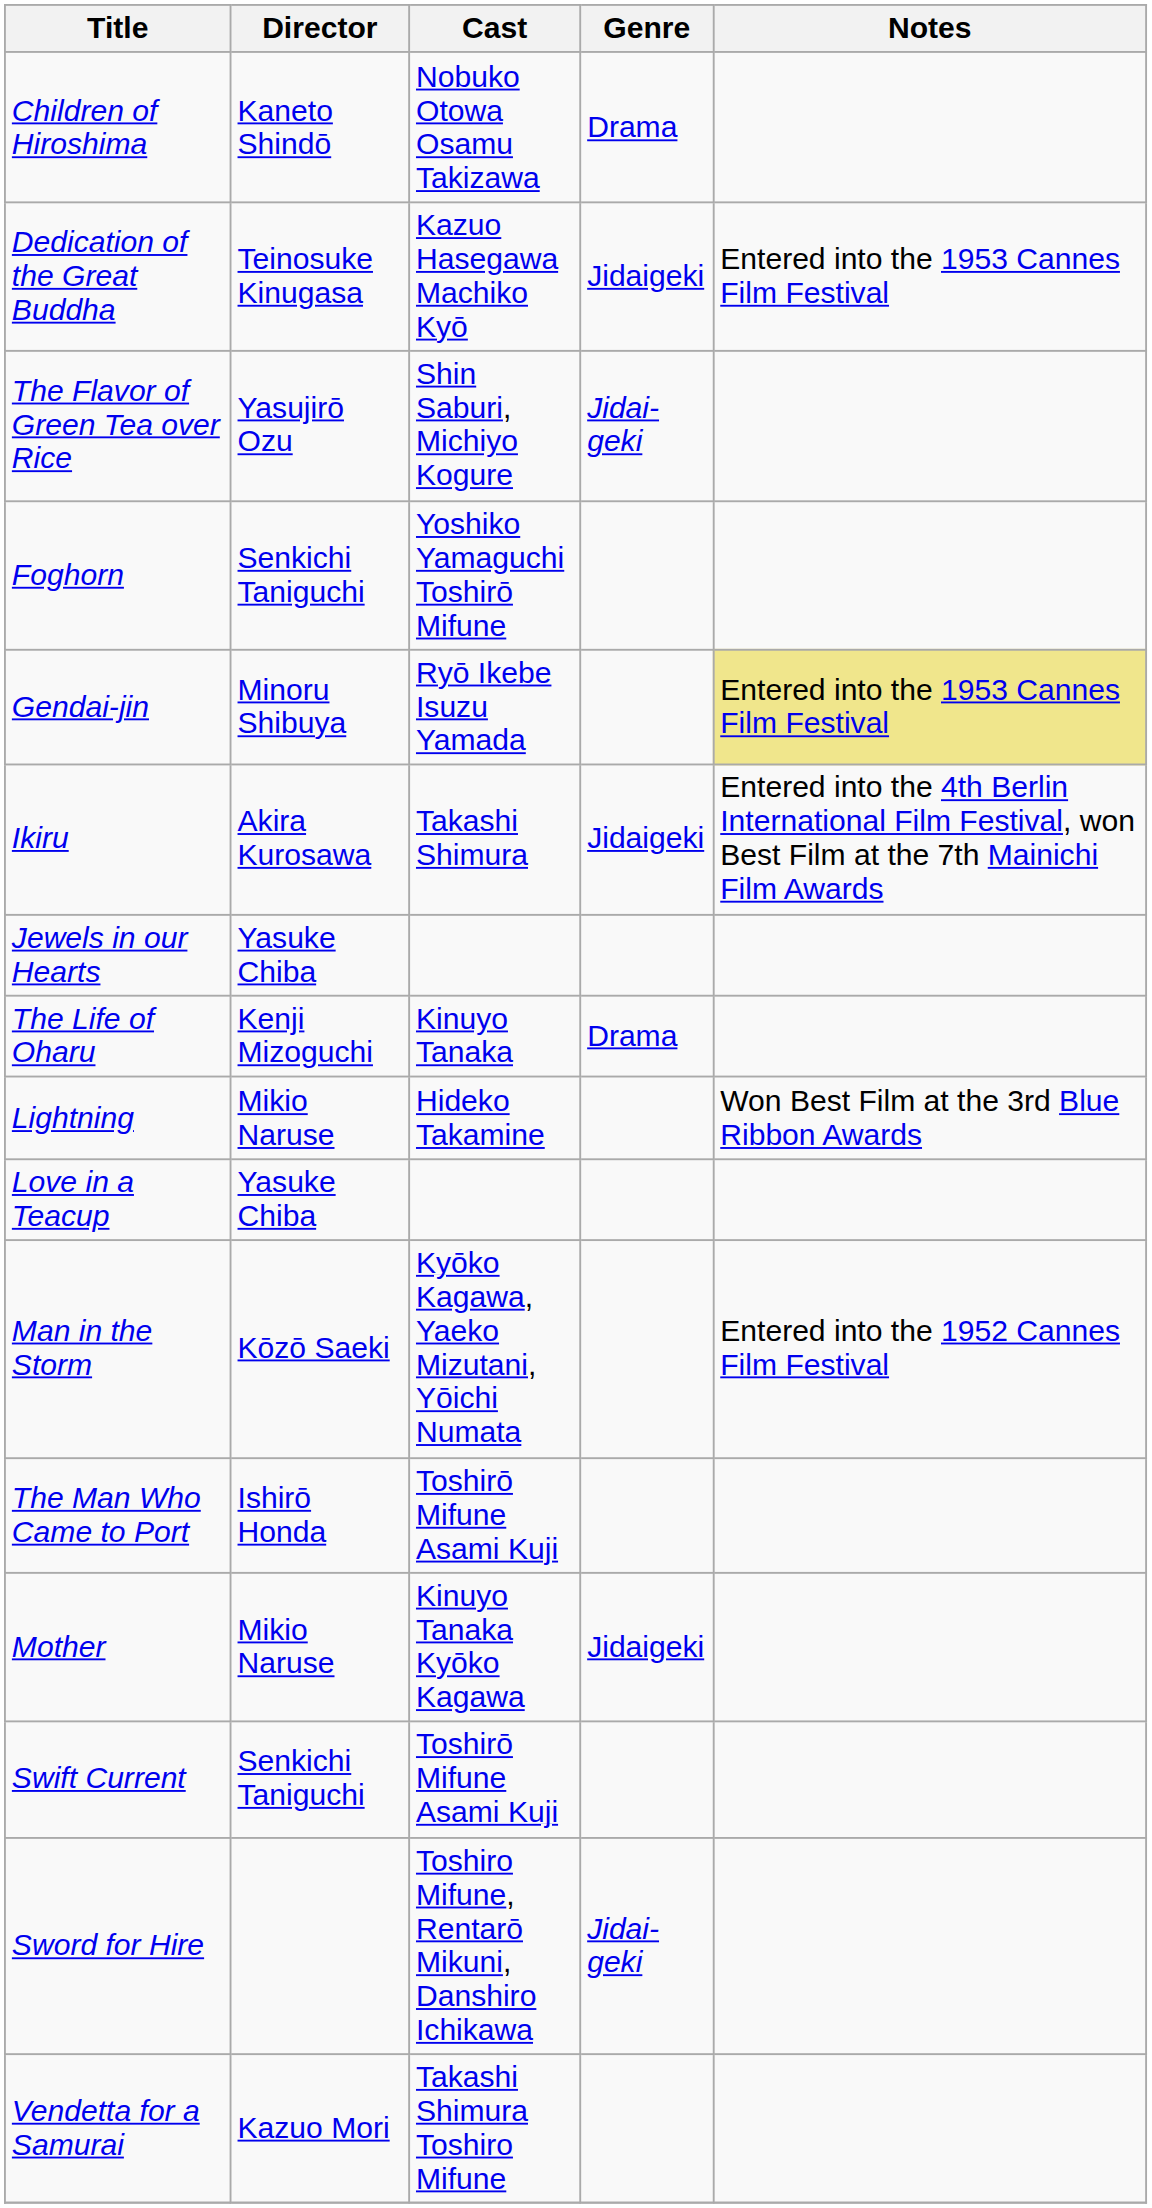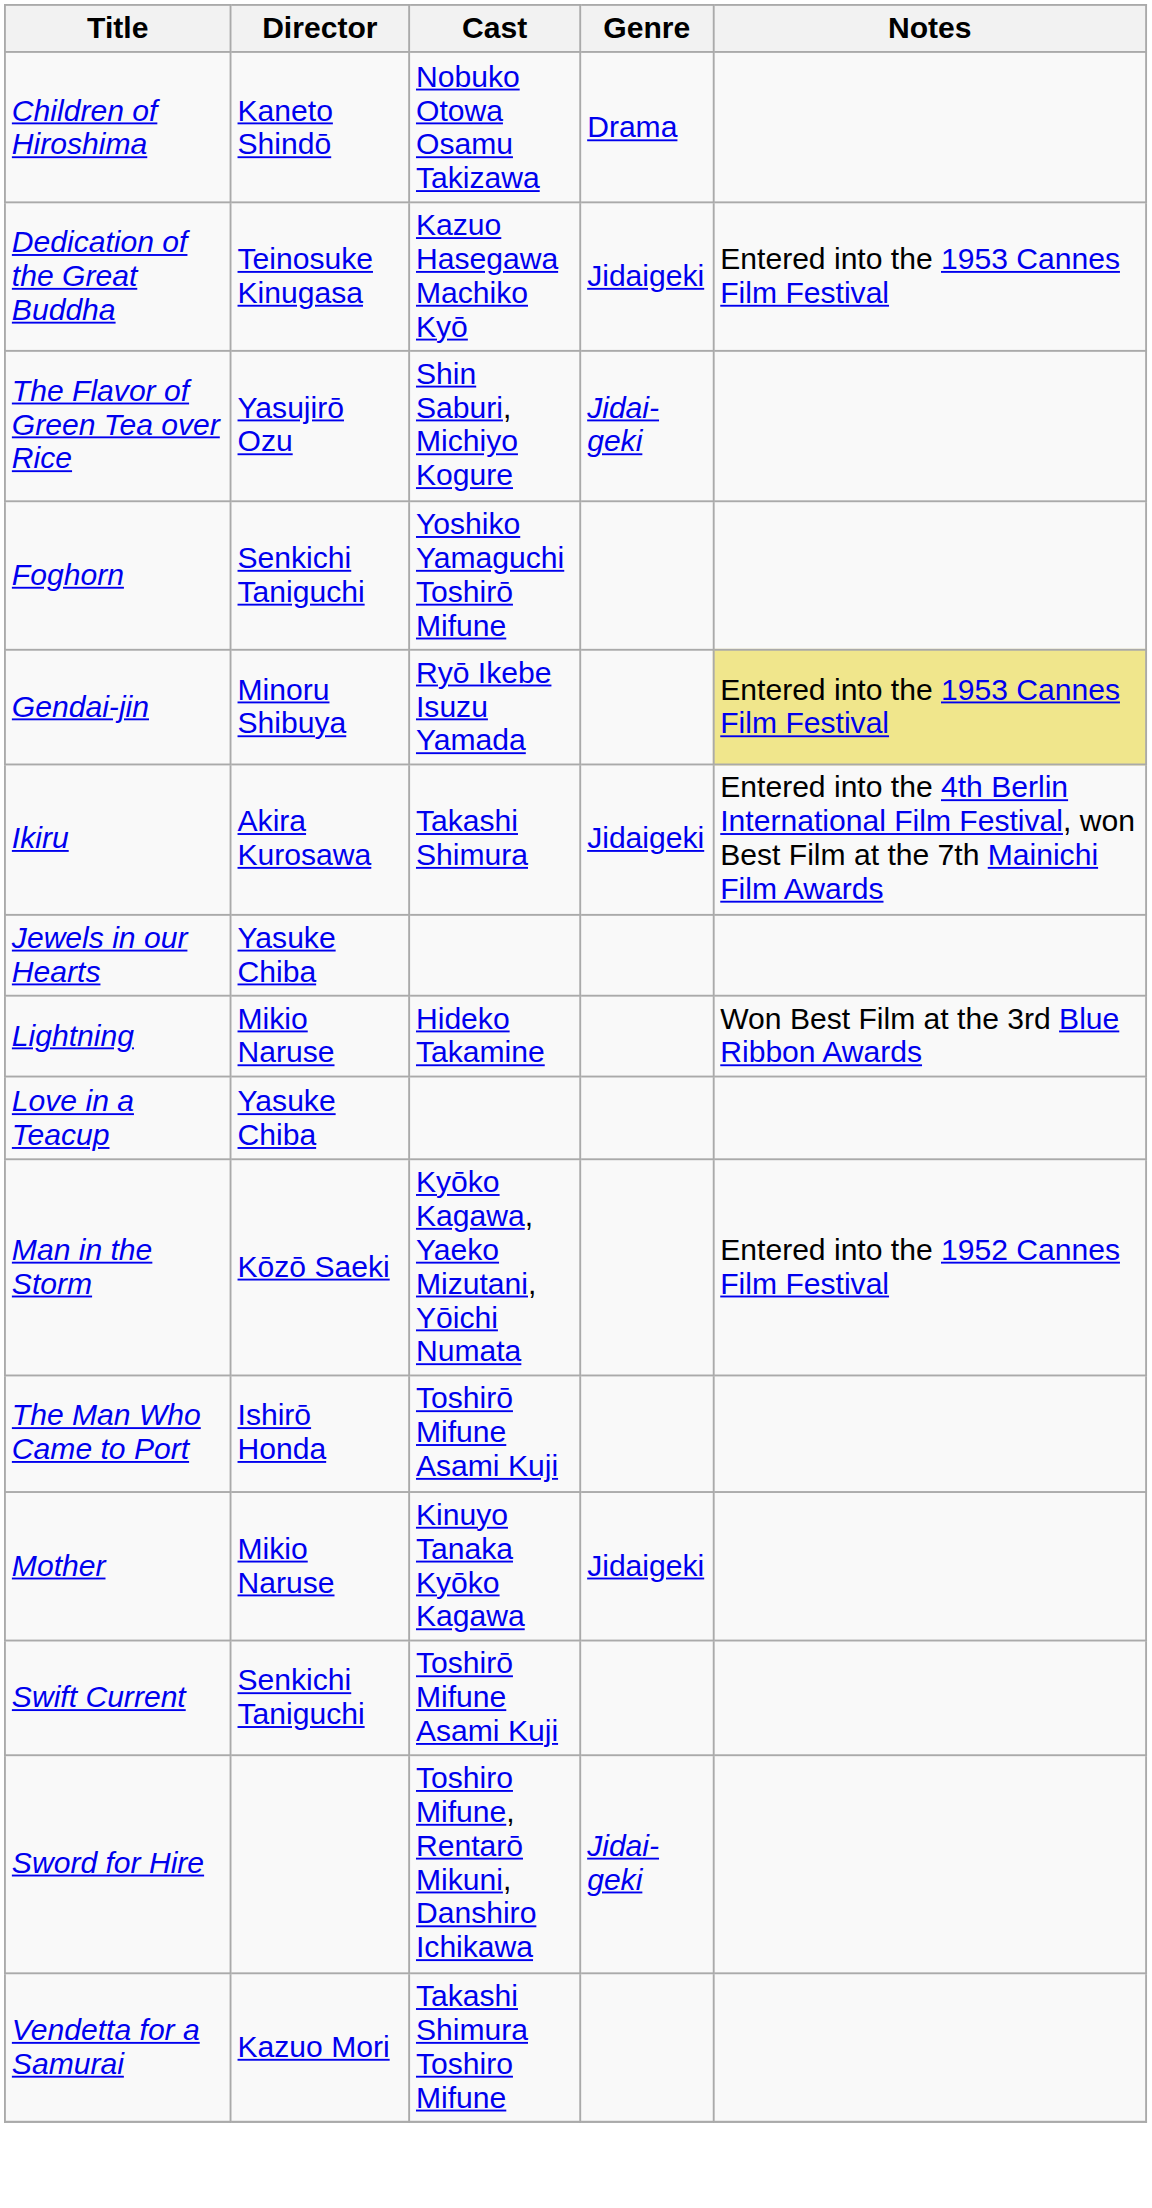- row: The Life of Oharu | Kenji Mizoguchi | Kinuyo Tanaka | Drama
